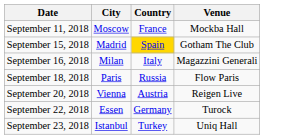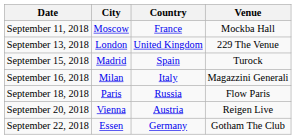+ row: September 13, 2018 | London | United Kingdom | 229 The Venue
September 15, 2018 | Country: gold background -> no background
September 15, 2018 | Venue: Gotham The Club -> Turock
September 22, 2018 | Venue: Turock -> Gotham The Club
- row: September 23, 2018 | Istanbul | Turkey | Uniq Hall
